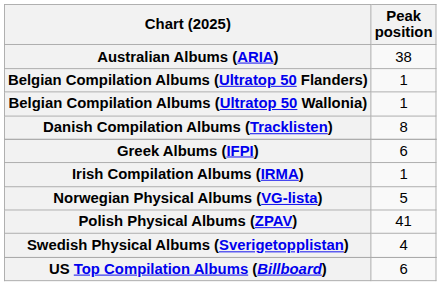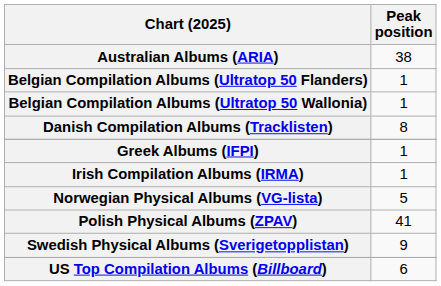Greek Albums (IFPI) | Peak position: 6 -> 1
Swedish Physical Albums (Sverigetopplistan) | Peak position: 4 -> 9
